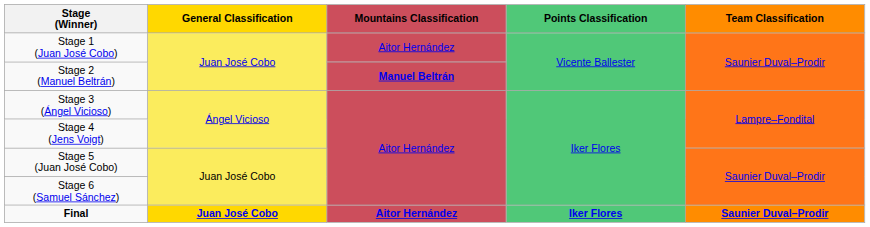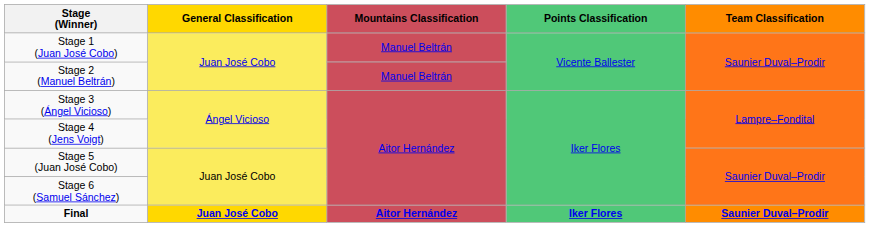Stage 1 (Juan José Cobo) | Mountains Classification: Aitor Hernández -> Manuel Beltrán
Stage 2 (Manuel Beltrán) | Mountains Classification: bold -> normal
